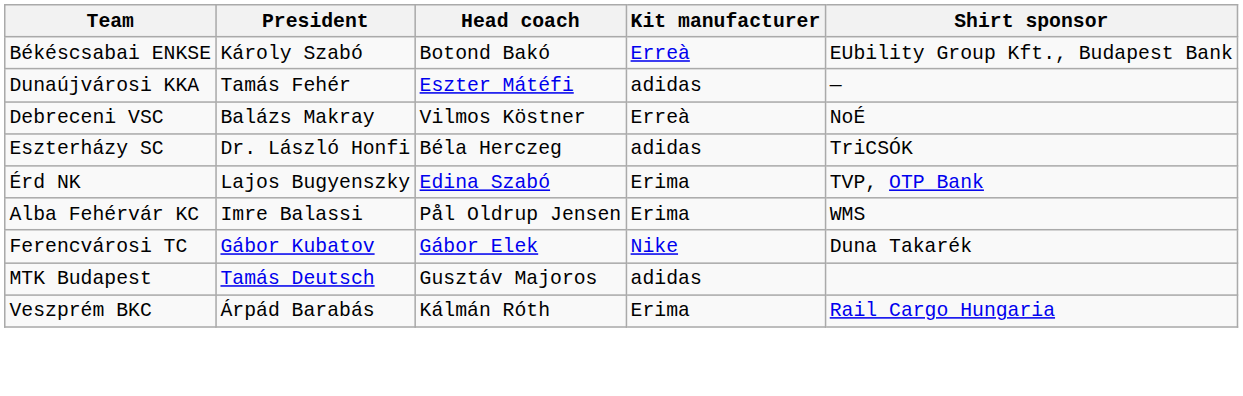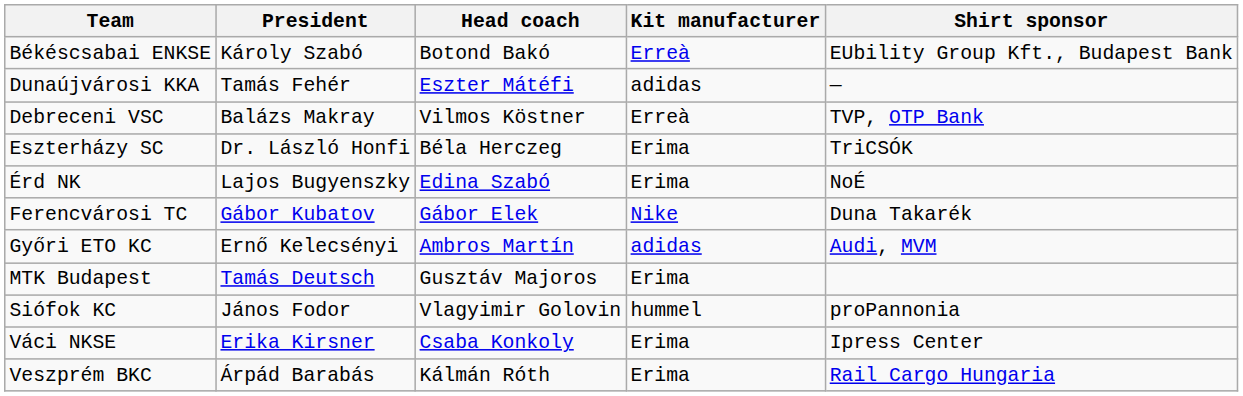Debreceni VSC | Shirt sponsor: NoÉ -> TVP, OTP Bank
Eszterházy SC | Kit manufacturer: adidas -> Erima
Érd NK | Shirt sponsor: TVP, OTP Bank -> NoÉ
- row: Alba Fehérvár KC | Imre Balassi | Pål Oldrup Jensen | Erima | WMS
+ row: Győri ETO KC | Ernő Kelecsényi | Ambros Martín | adidas | Audi, MVM
MTK Budapest | Kit manufacturer: adidas -> Erima
+ row: Siófok KC | János Fodor | Vlagyimir Golovin | hummel | proPannonia
+ row: Váci NKSE | Erika Kirsner | Csaba Konkoly | Erima | Ipress Center
